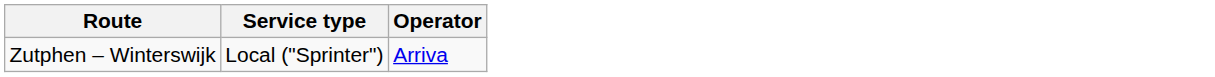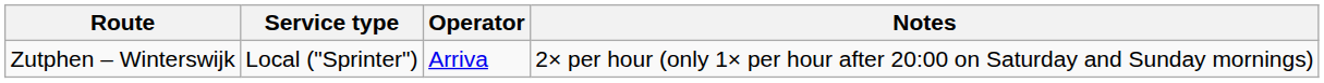+ column: Notes | 2× per hour (only 1× per hour after 20:00 on Saturday and Sunday mornings)
